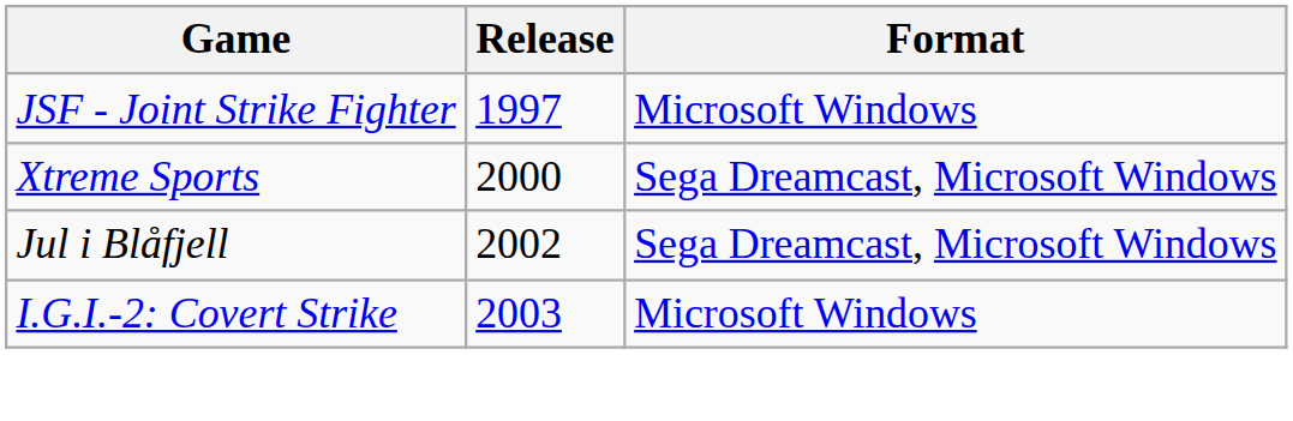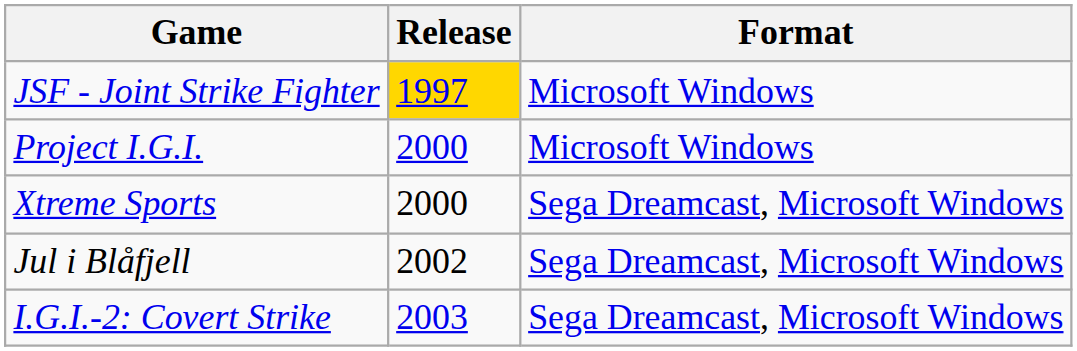JSF - Joint Strike Fighter | Release: no background -> gold background
+ row: Project I.G.I. | 2000 | Microsoft Windows
I.G.I.-2: Covert Strike | Format: Microsoft Windows -> Sega Dreamcast, Microsoft Windows
